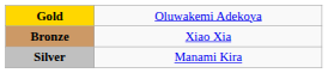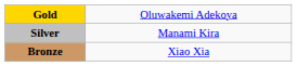rows swapped: Silver <-> Bronze
